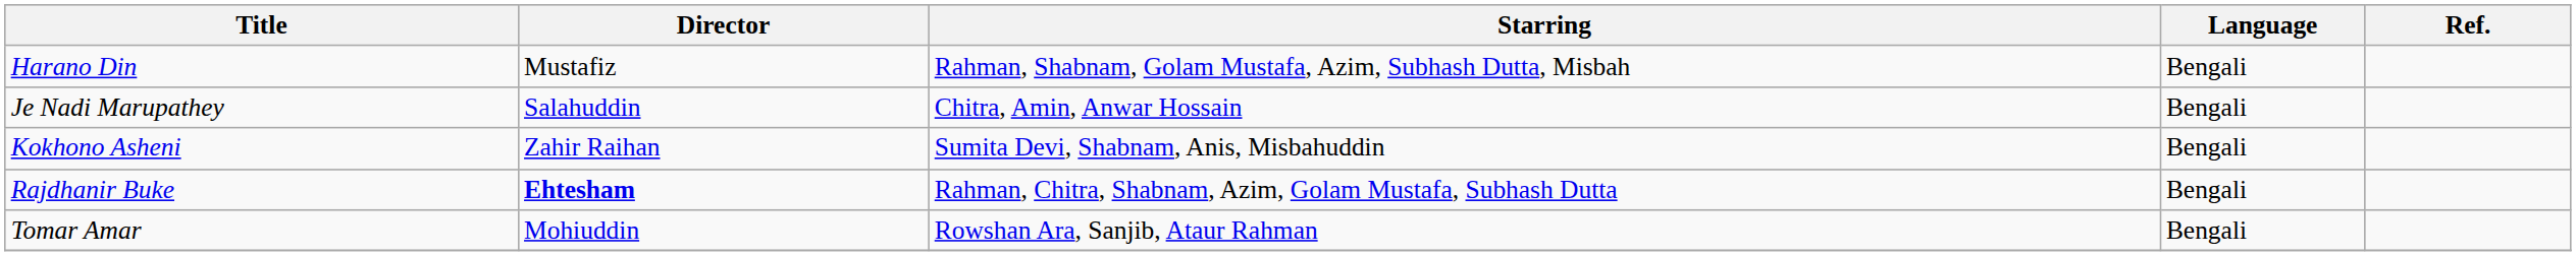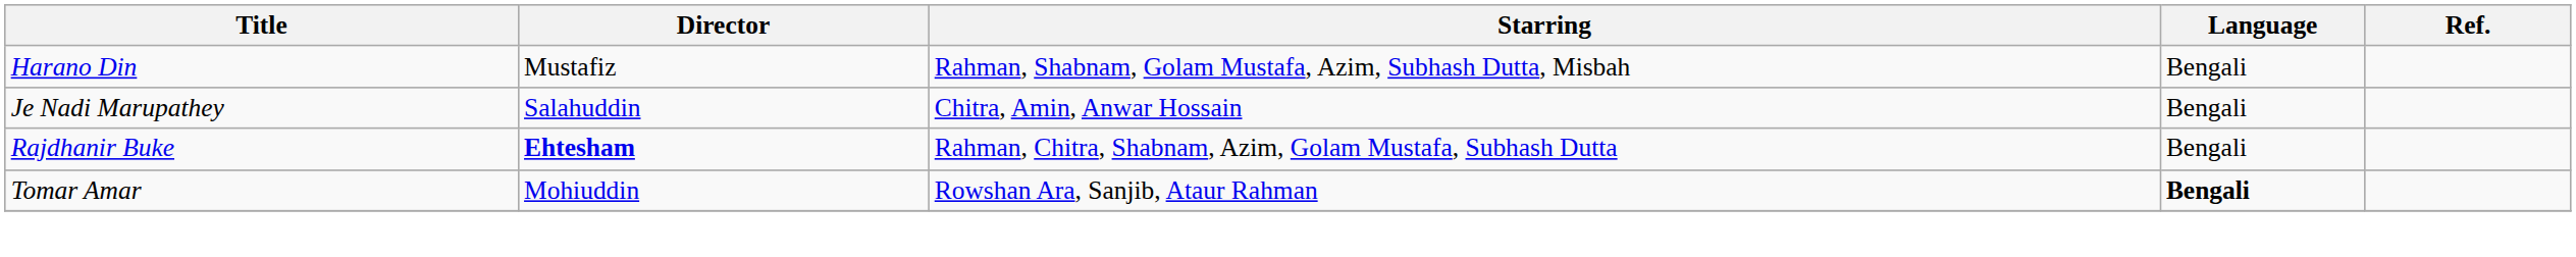- row: Kokhono Asheni | Zahir Raihan | Sumita Devi, Shabnam, Anis, Misbahuddin | Bengali
Tomar Amar | Language: normal -> bold
